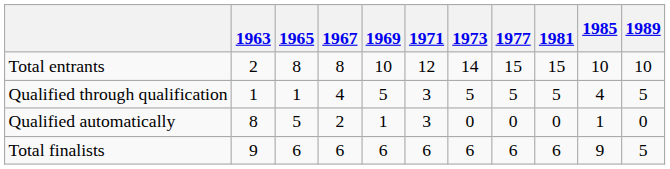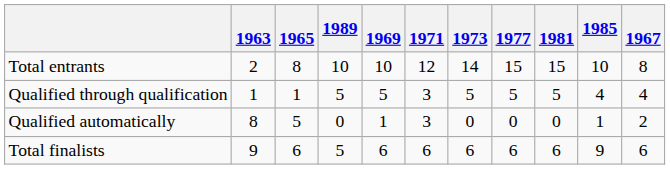columns swapped: 1967 <-> 1989
